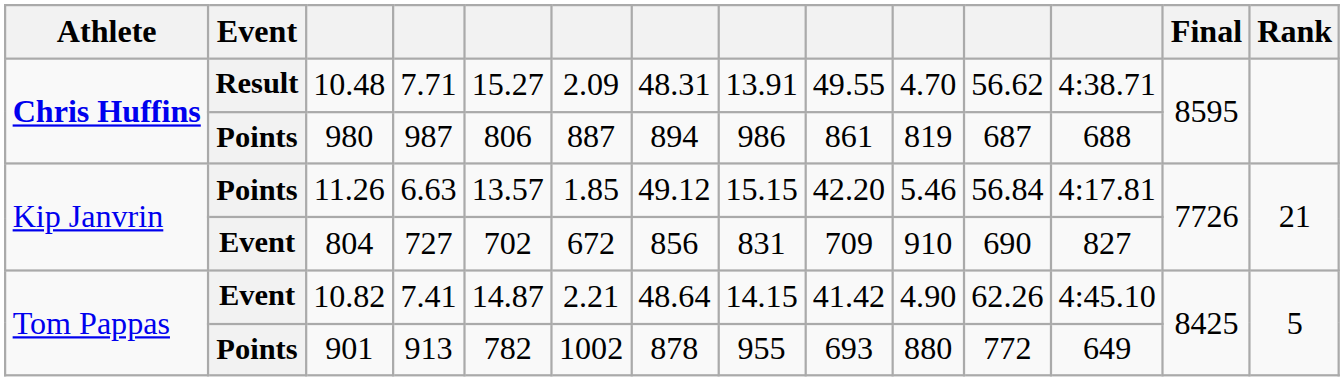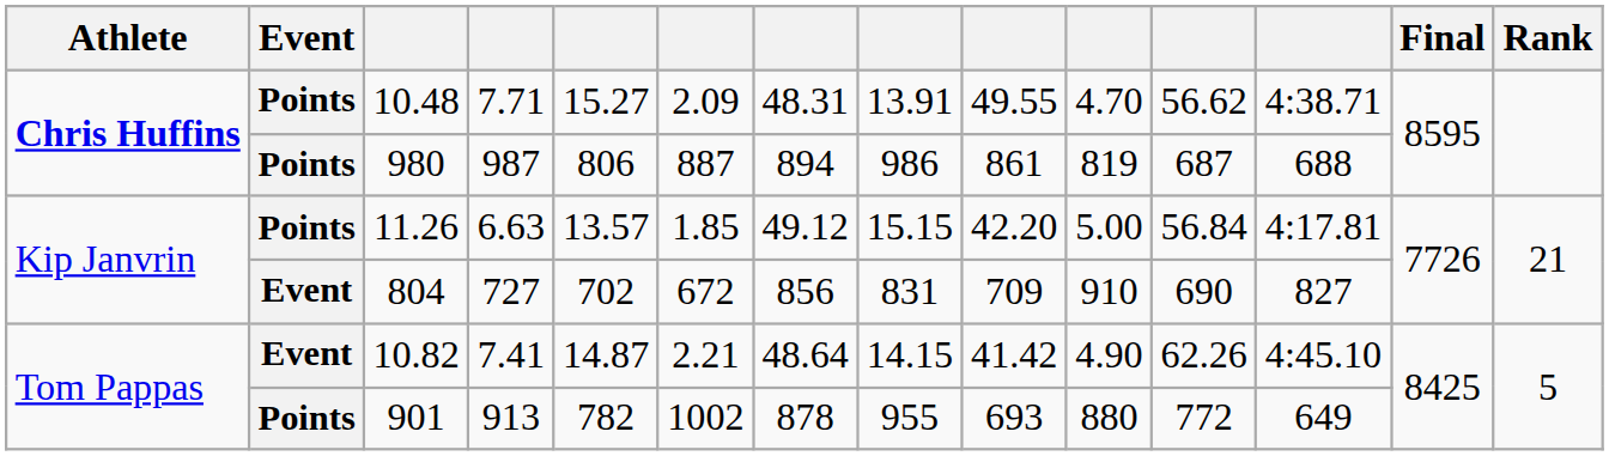10.48 | Event: Result -> Points
11.26 | column 10: 5.46 -> 5.00
